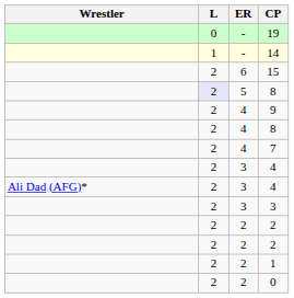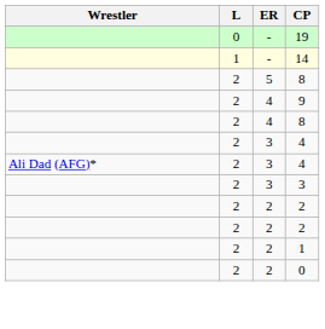- row: 2 | 6 | 15
5 / 8 | L: lavender background -> no background
- row: 2 | 4 | 7
